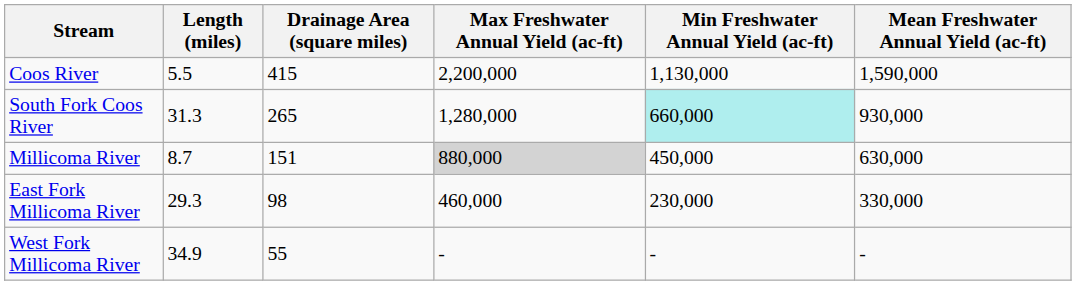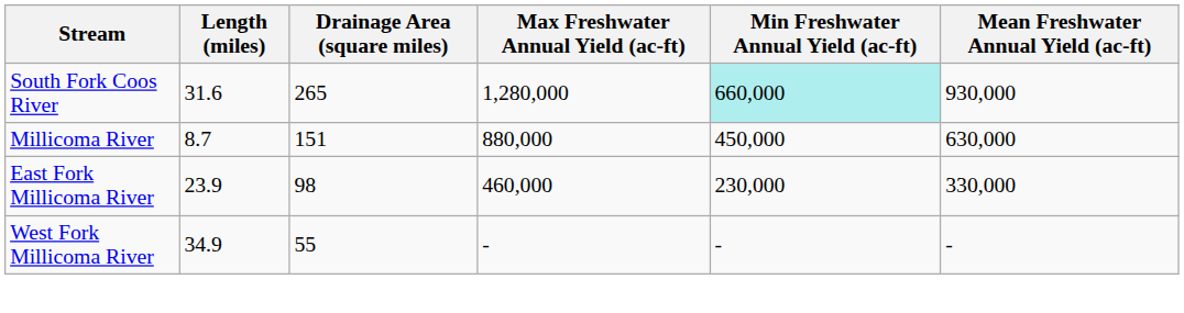- row: Coos River | 5.5 | 415 | 2,200,000 | 1,130,000 | 1,590,000
South Fork Coos River | Length (miles): 31.3 -> 31.6
Millicoma River | Max Freshwater Annual Yield (ac-ft): lightgrey background -> no background
East Fork Millicoma River | Length (miles): 29.3 -> 23.9
